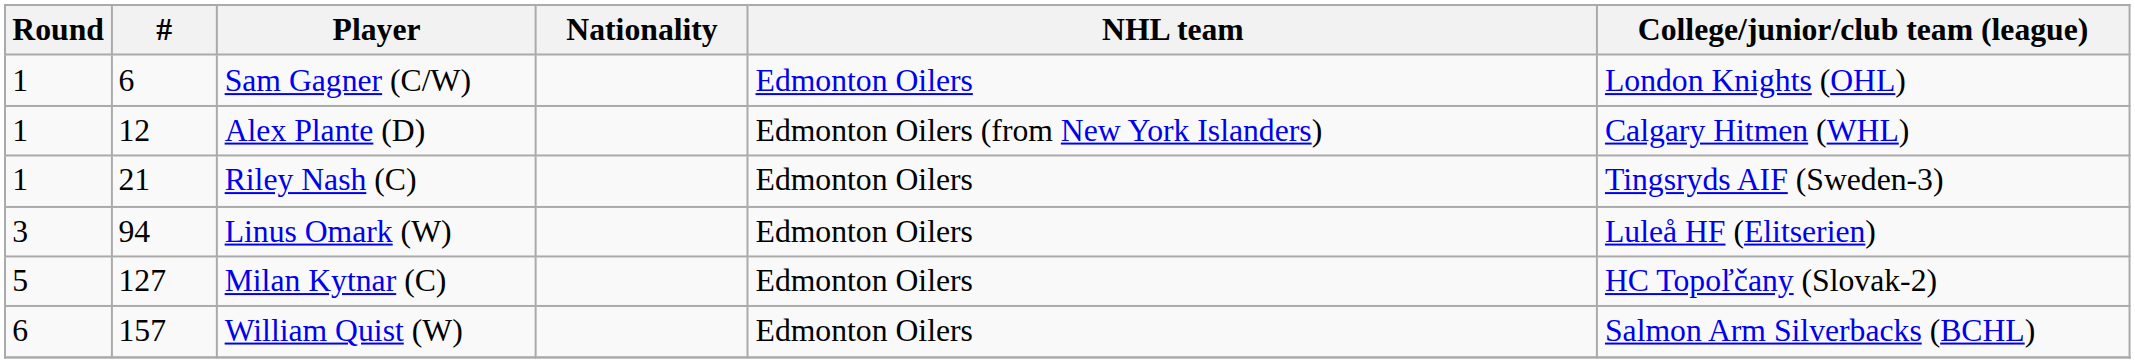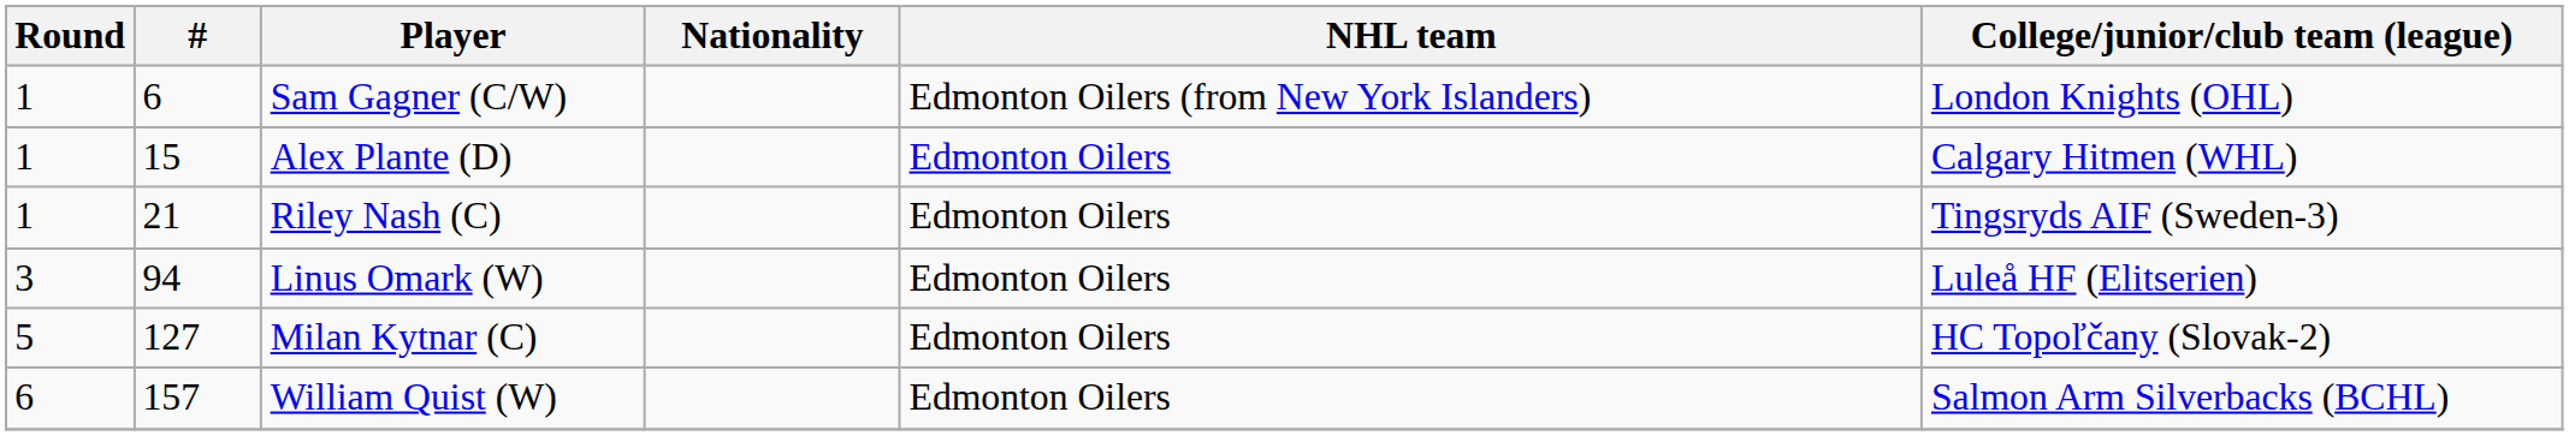Sam Gagner (C/W) | NHL team: Edmonton Oilers -> Edmonton Oilers (from New York Islanders)
Alex Plante (D) | #: 12 -> 15
Alex Plante (D) | NHL team: Edmonton Oilers (from New York Islanders) -> Edmonton Oilers
